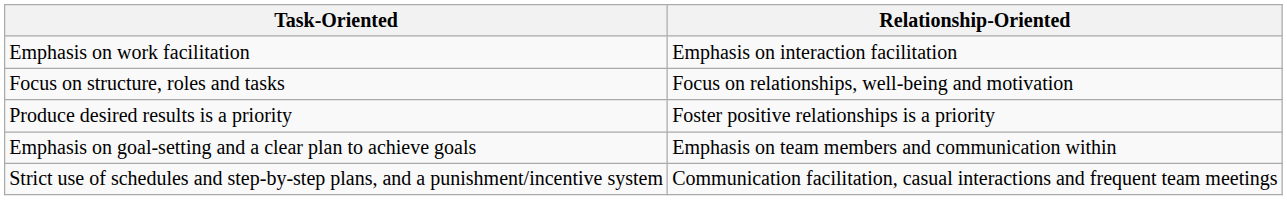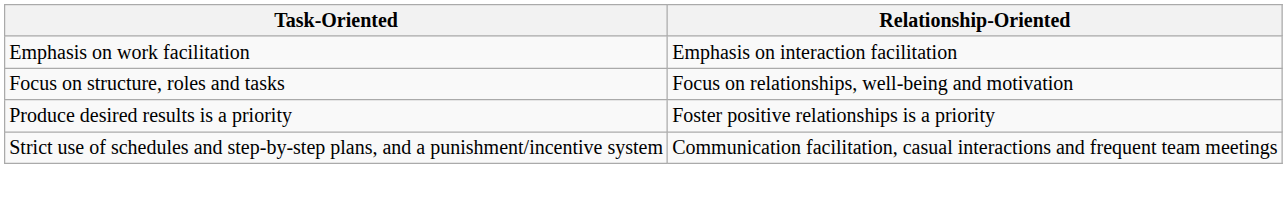- row: Emphasis on goal-setting and a clear plan to achieve goals | Emphasis on team members and communication within
